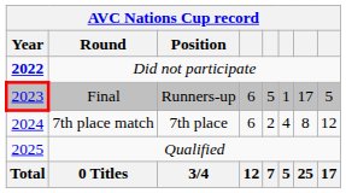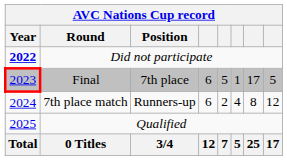Final | Position: Runners-up -> 7th place
7th place match | Position: 7th place -> Runners-up
